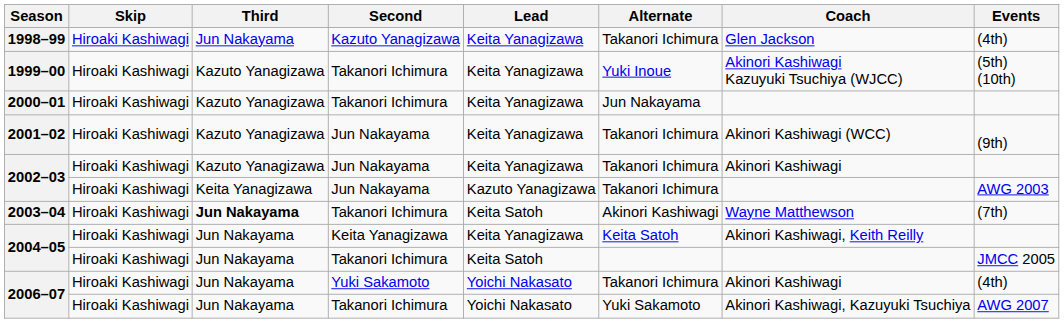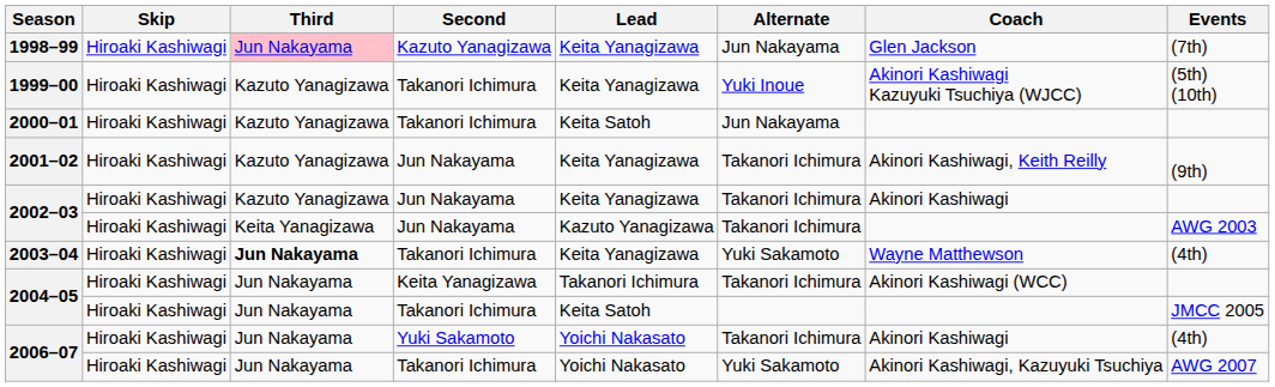1998–99 | Third: no background -> pink background
1998–99 | Alternate: Takanori Ichimura -> Jun Nakayama
1998–99 | Events: (4th) -> (7th)
2000–01 | Lead: Keita Yanagizawa -> Keita Satoh
2001–02 | Coach: Akinori Kashiwagi (WCC) -> Akinori Kashiwagi, Keith Reilly
2003–04 | Lead: Keita Satoh -> Keita Yanagizawa
2003–04 | Alternate: Akinori Kashiwagi -> Yuki Sakamoto
2003–04 | Events: (7th) -> (4th)
2004–05 / Keita Yanagizawa | Lead: Keita Yanagizawa -> Takanori Ichimura
2004–05 / Keita Yanagizawa | Alternate: Keita Satoh -> Takanori Ichimura
2004–05 / Keita Yanagizawa | Coach: Akinori Kashiwagi, Keith Reilly -> Akinori Kashiwagi (WCC)
